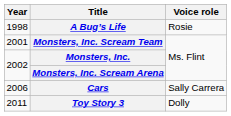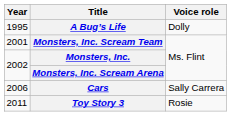A Bug’s Life | Year: 1998 -> 1995
A Bug’s Life | Voice role: Rosie -> Dolly
Toy Story 3 | Voice role: Dolly -> Rosie
